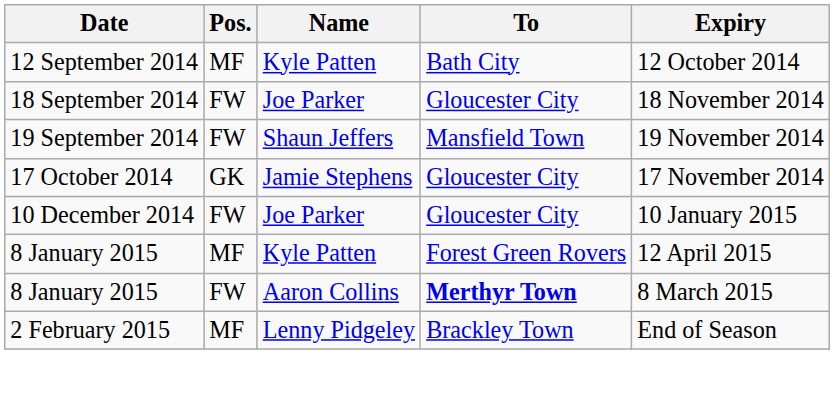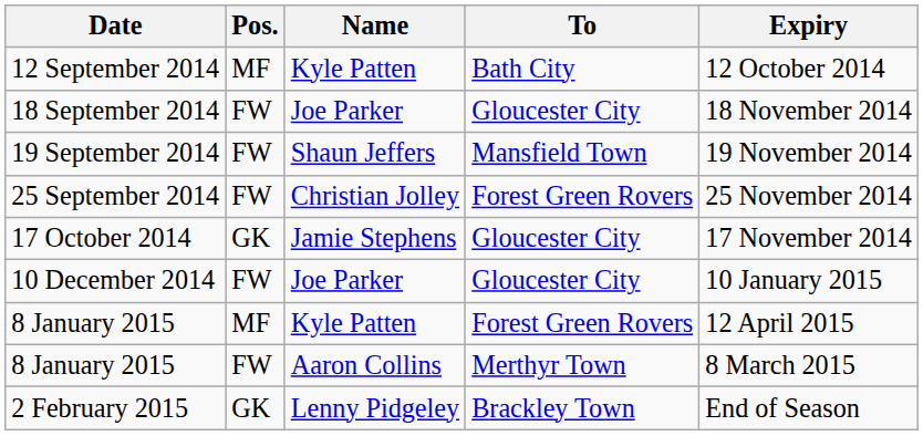+ row: 25 September 2014 | FW | Christian Jolley | Forest Green Rovers | 25 November 2014
8 January 2015 / Aaron Collins | To: bold -> normal
2 February 2015 | Pos.: MF -> GK
